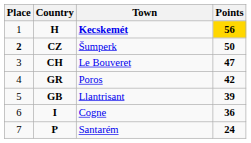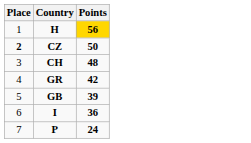- column: Town | Kecskemét | Šumperk | Le Bouveret | Poros | Llantrisant | Cogne | Santarém
CH | Points: 47 -> 48
